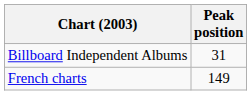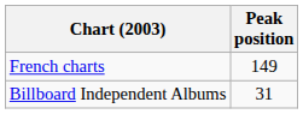rows swapped: Billboard Independent Albums <-> French charts
